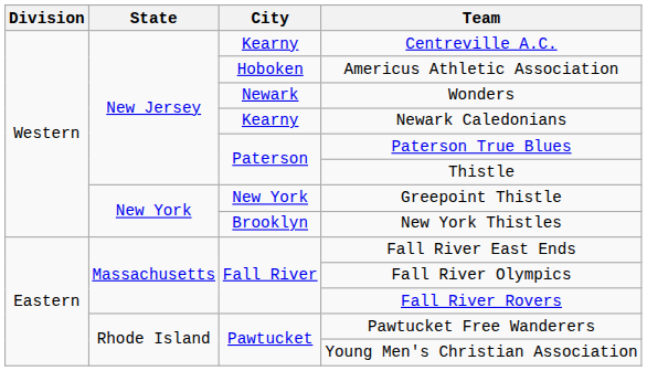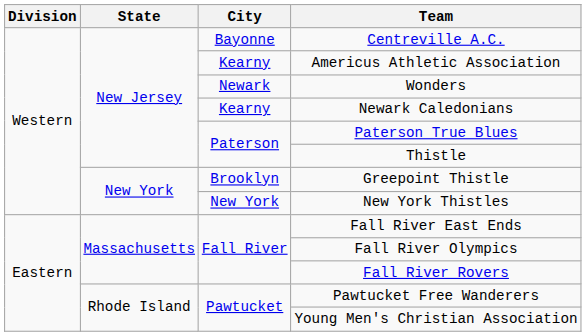Centreville A.C. | City: Kearny -> Bayonne
Americus Athletic Association | City: Hoboken -> Kearny
Greepoint Thistle | City: New York -> Brooklyn
New York Thistles | City: Brooklyn -> New York
